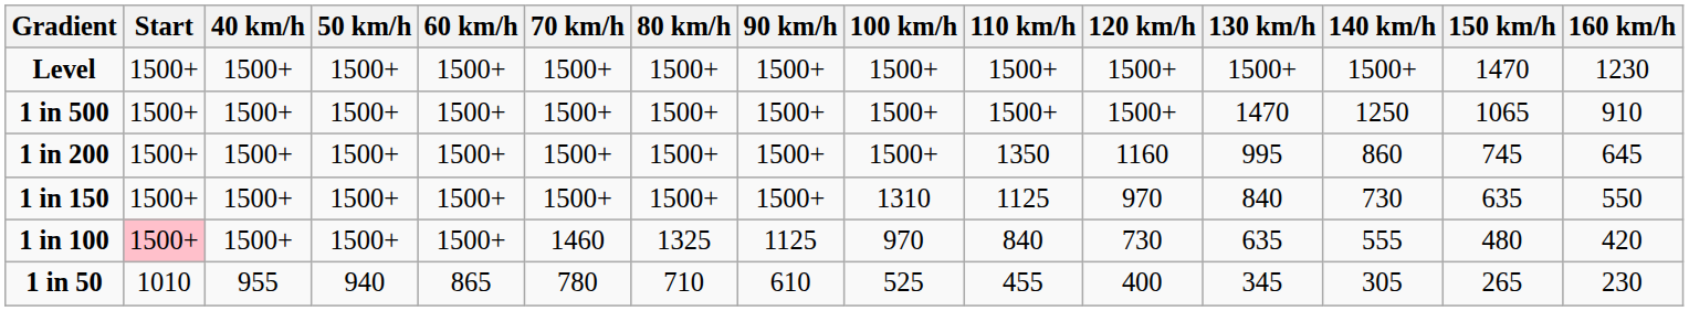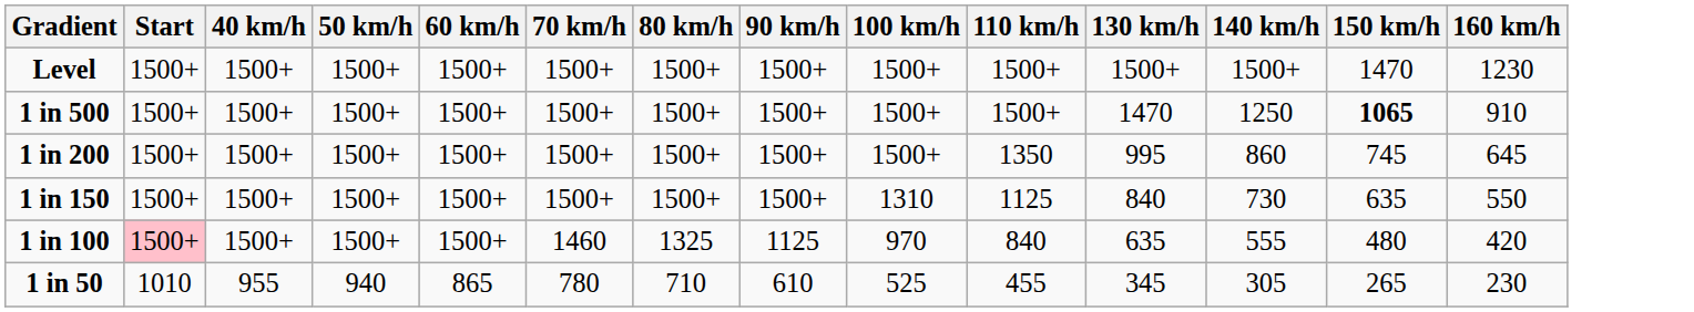- column: 120 km/h | 1500+ | 1500+ | 1160 | 970 | 730 | 400
1 in 500 | 150 km/h: normal -> bold
